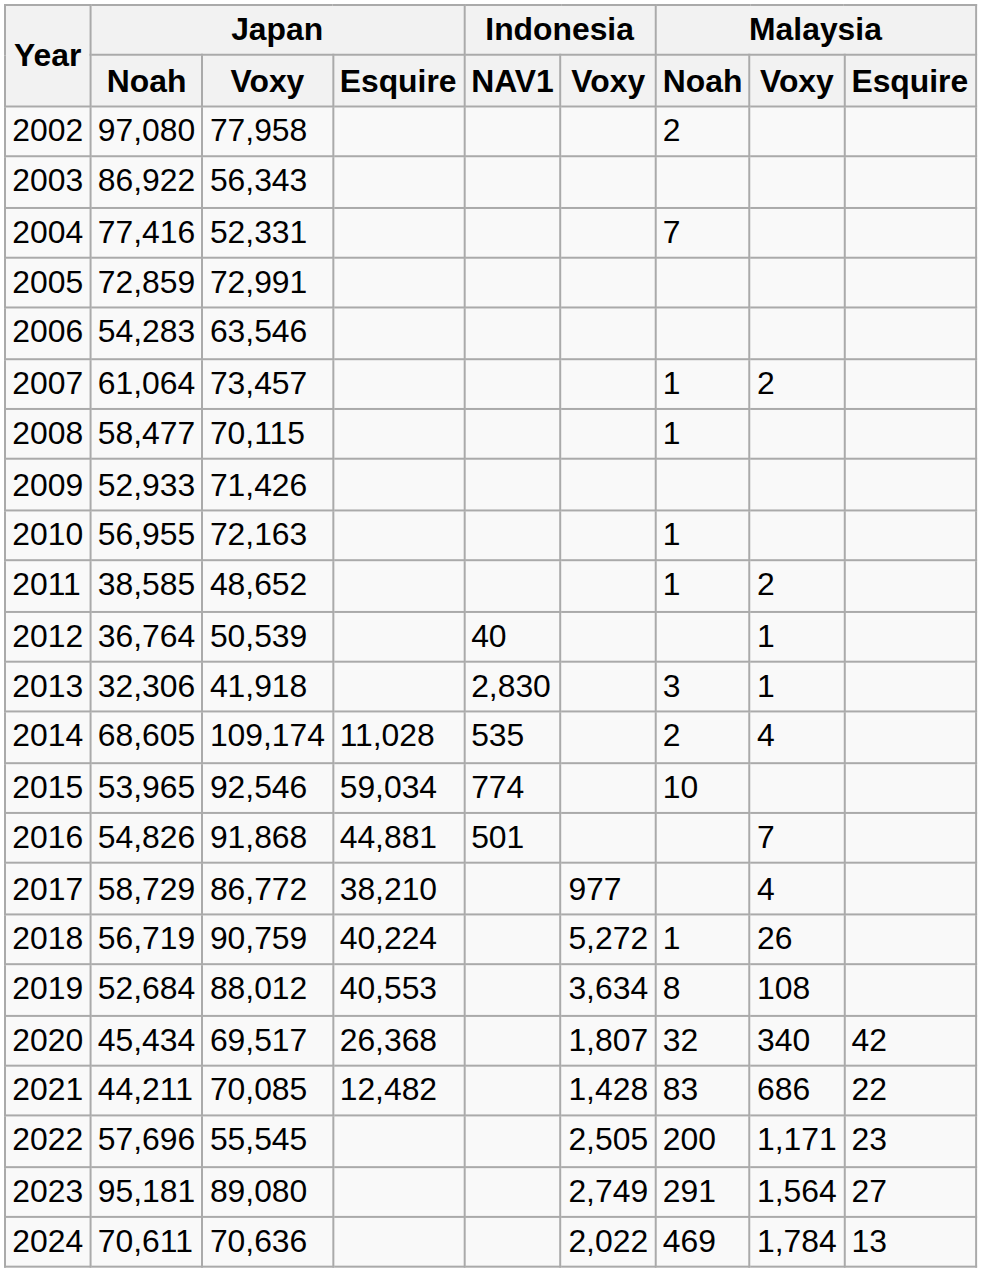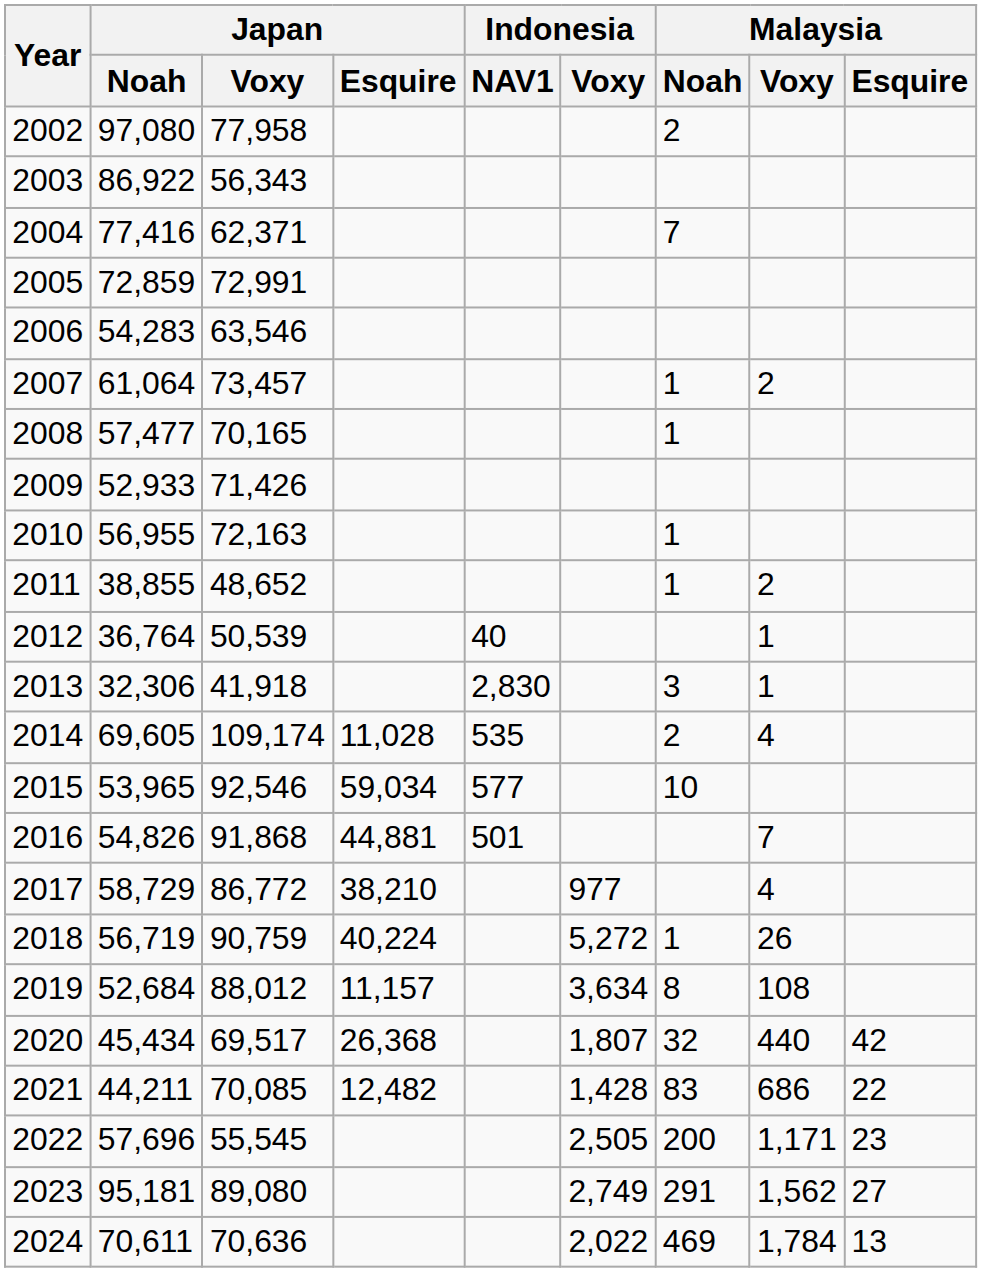2004 | Japan / Voxy: 52,331 -> 62,371
2008 | Japan / Noah: 58,477 -> 57,477
2008 | Japan / Voxy: 70,115 -> 70,165
2011 | Japan / Noah: 38,585 -> 38,855
2014 | Japan / Noah: 68,605 -> 69,605
2015 | Indonesia / NAV1: 774 -> 577
2019 | Japan / Esquire: 40,553 -> 11,157
2020 | Malaysia / Voxy: 340 -> 440
2023 | Malaysia / Voxy: 1,564 -> 1,562
